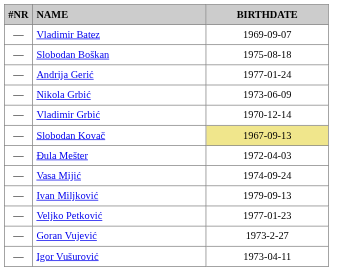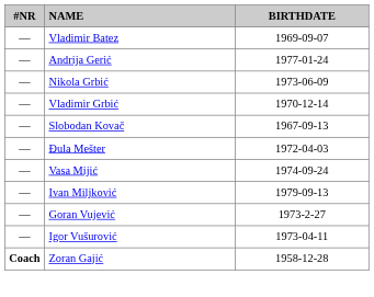- row: — | Slobodan Boškan | 1975-08-18
Slobodan Kovač | BIRTHDATE: khaki background -> no background
- row: — | Veljko Petković | 1977-01-23
+ row: Coach | Zoran Gajić | 1958-12-28
